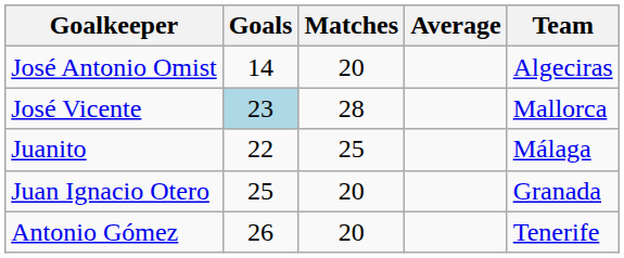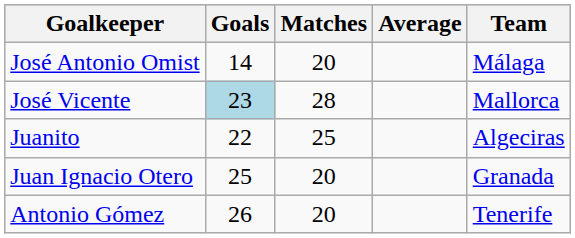José Antonio Omist | Team: Algeciras -> Málaga
Juanito | Team: Málaga -> Algeciras
